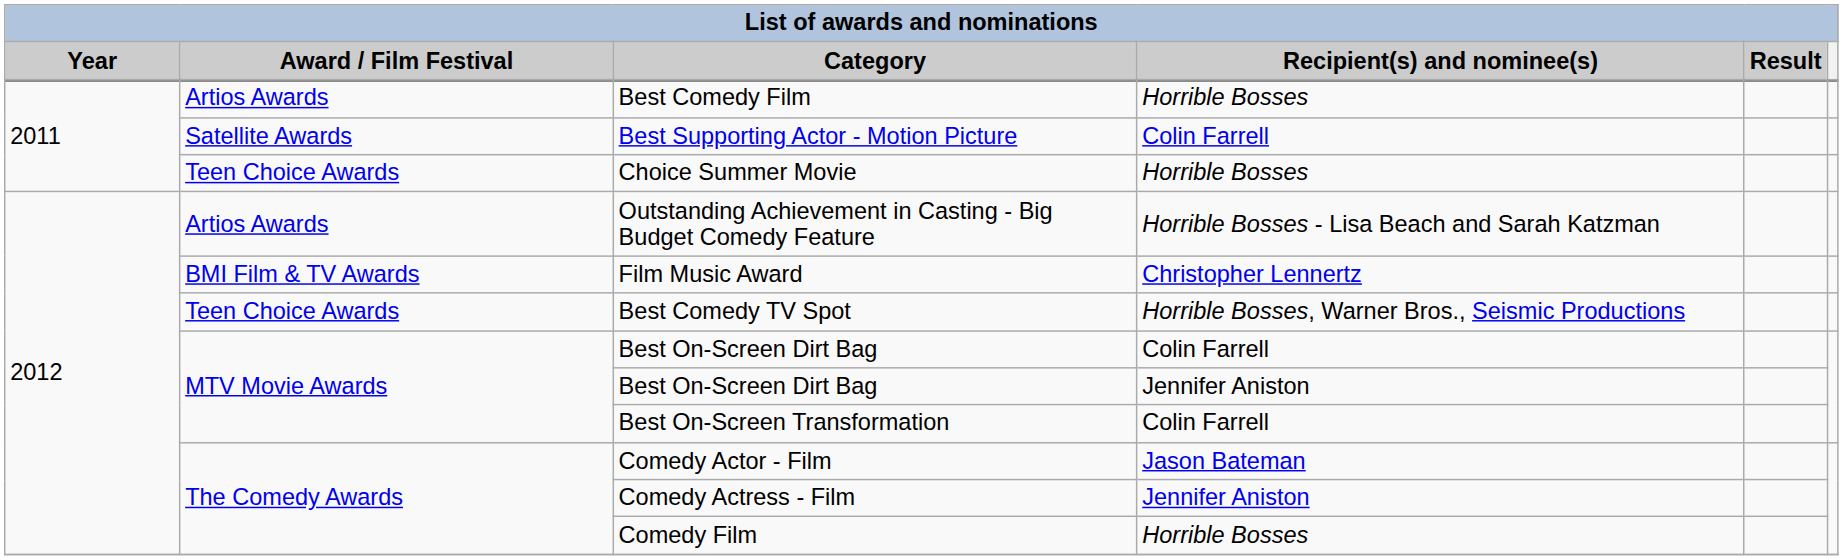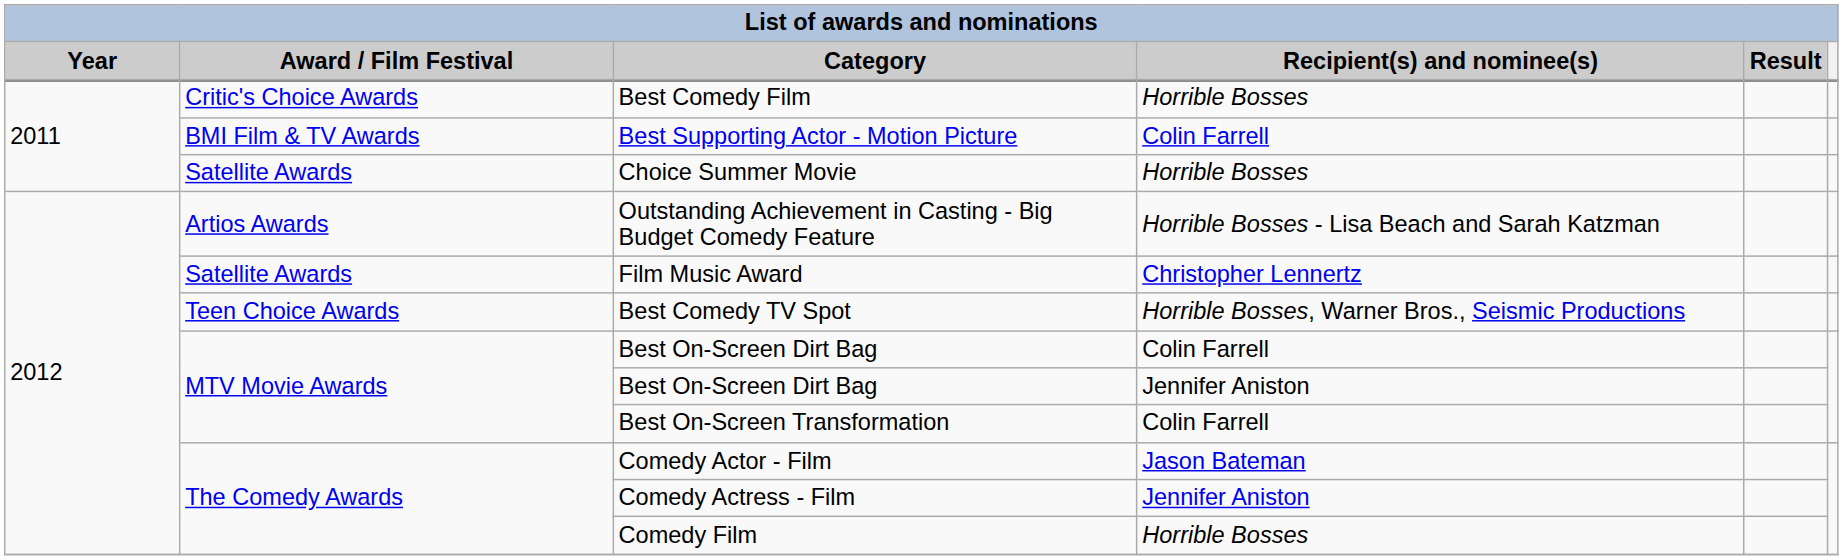Best Comedy Film | Award / Film Festival: Artios Awards -> Critic's Choice Awards
Best Supporting Actor - Motion Picture | Award / Film Festival: Satellite Awards -> BMI Film & TV Awards
Choice Summer Movie | Award / Film Festival: Teen Choice Awards -> Satellite Awards
Film Music Award | Award / Film Festival: BMI Film & TV Awards -> Satellite Awards
